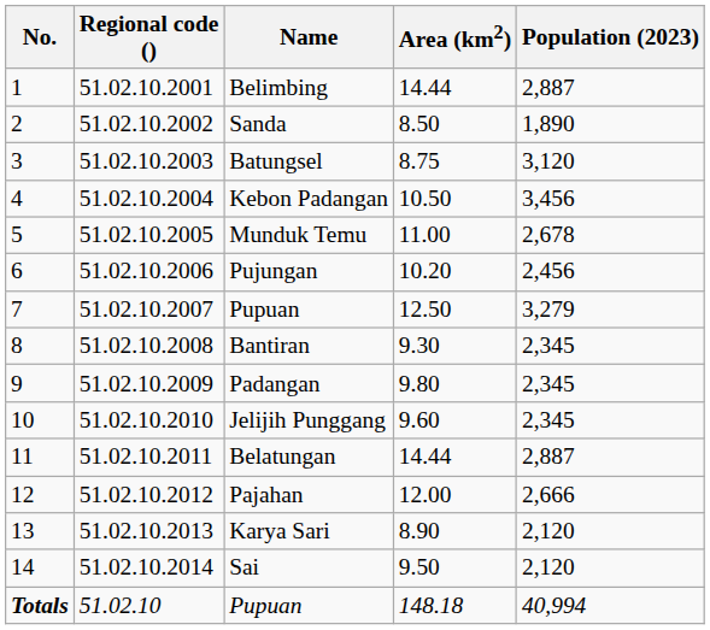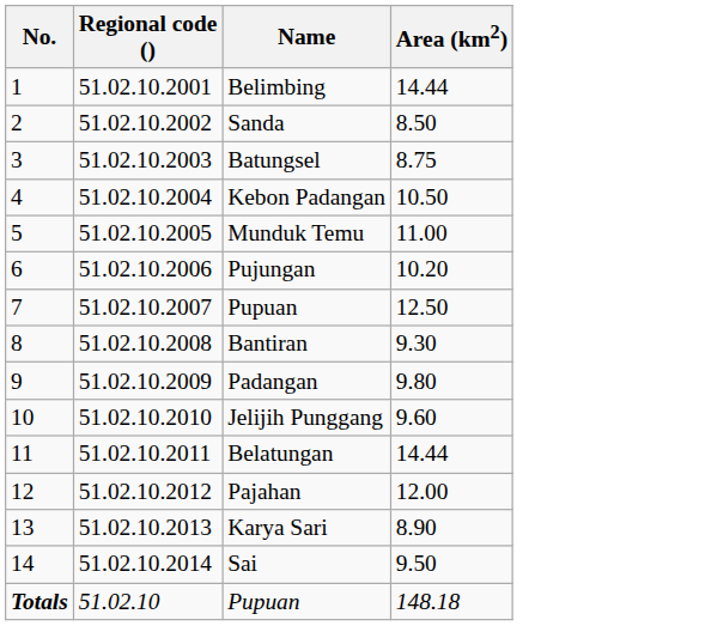- column: Population (2023) | 2,887 | 1,890 | 3,120 | 3,456 | 2,678 | 2,456 | 3,279 | 2,345 | 2,345 | 2,345 | 2,887 | 2,666 | 2,120 | 2,120 | 40,994
